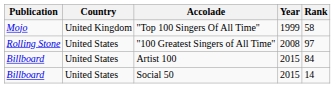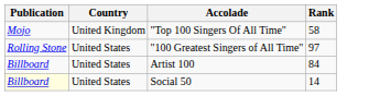- column: Year | 1999 | 2008 | 2015 | 2015
Social 50 | Publication: no background -> lightyellow background
